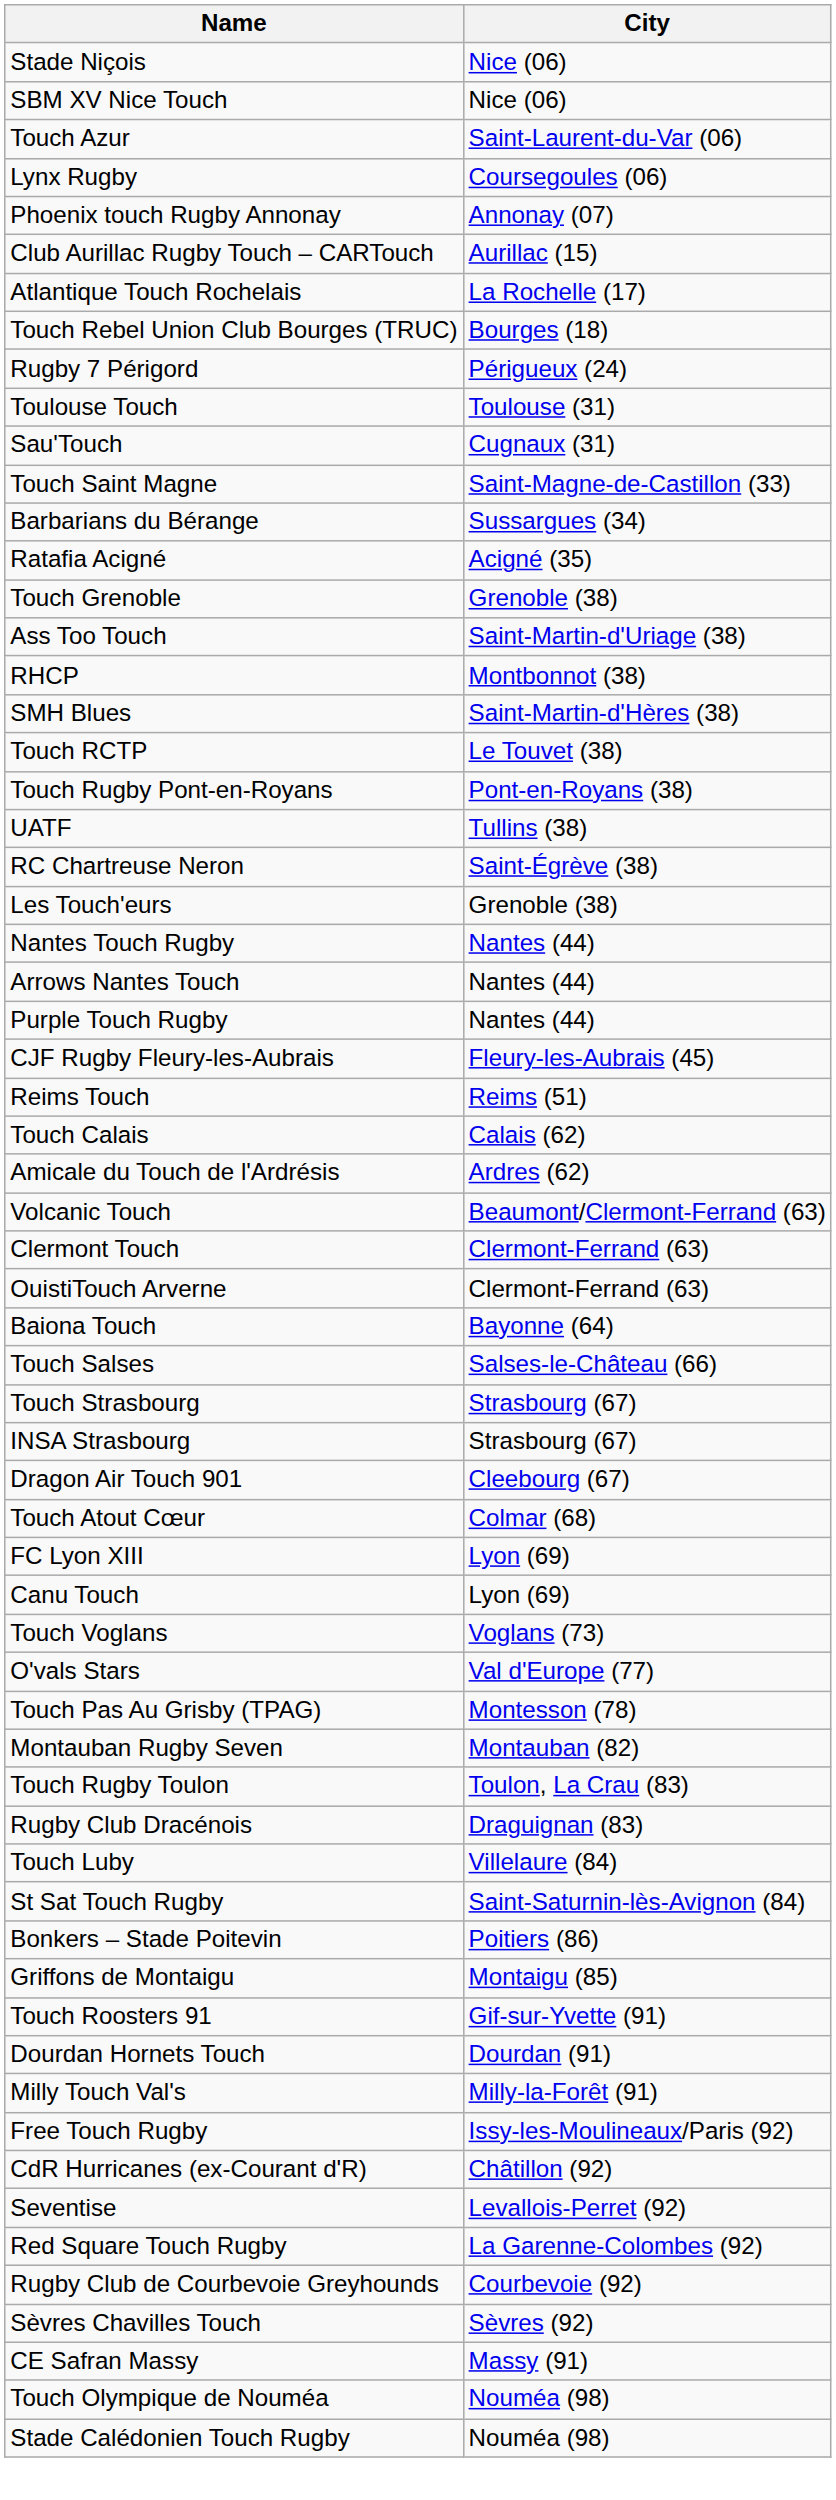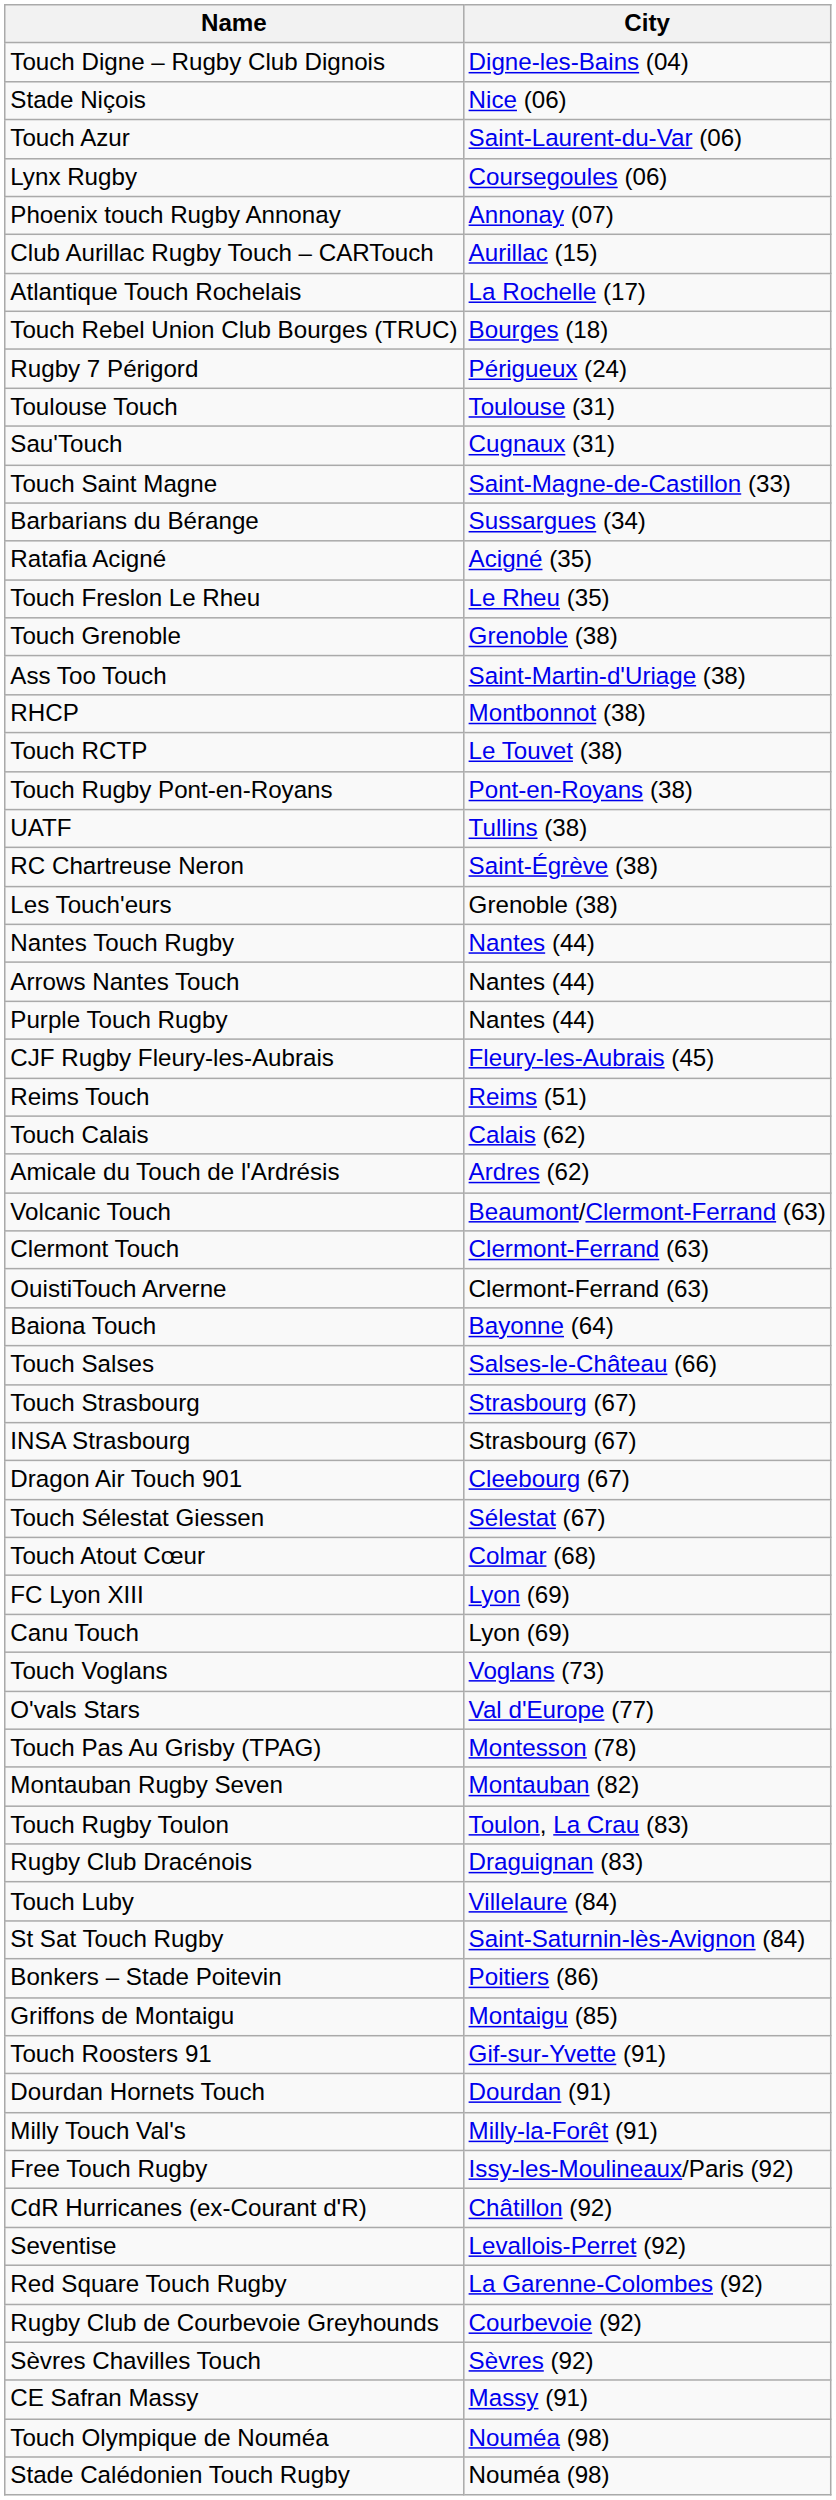+ row: Touch Digne – Rugby Club Dignois | Digne-les-Bains (04)
- row: SBM XV Nice Touch | Nice (06)
+ row: Touch Freslon Le Rheu | Le Rheu (35)
- row: SMH Blues | Saint-Martin-d'Hères (38)
+ row: Touch Sélestat Giessen | Sélestat (67)
